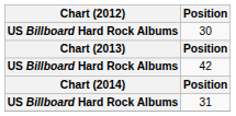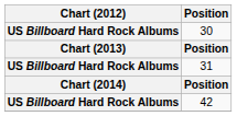rows swapped: 42 <-> 31
